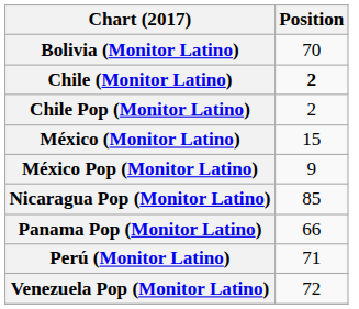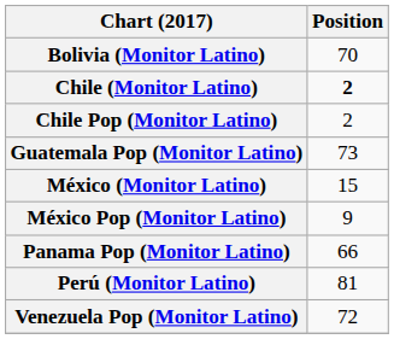+ row: Guatemala Pop (Monitor Latino) | 73
- row: Nicaragua Pop (Monitor Latino) | 85
Perú (Monitor Latino) | Position: 71 -> 81
